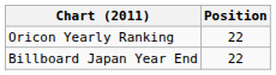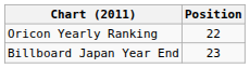Billboard Japan Year End | Position: 22 -> 23
